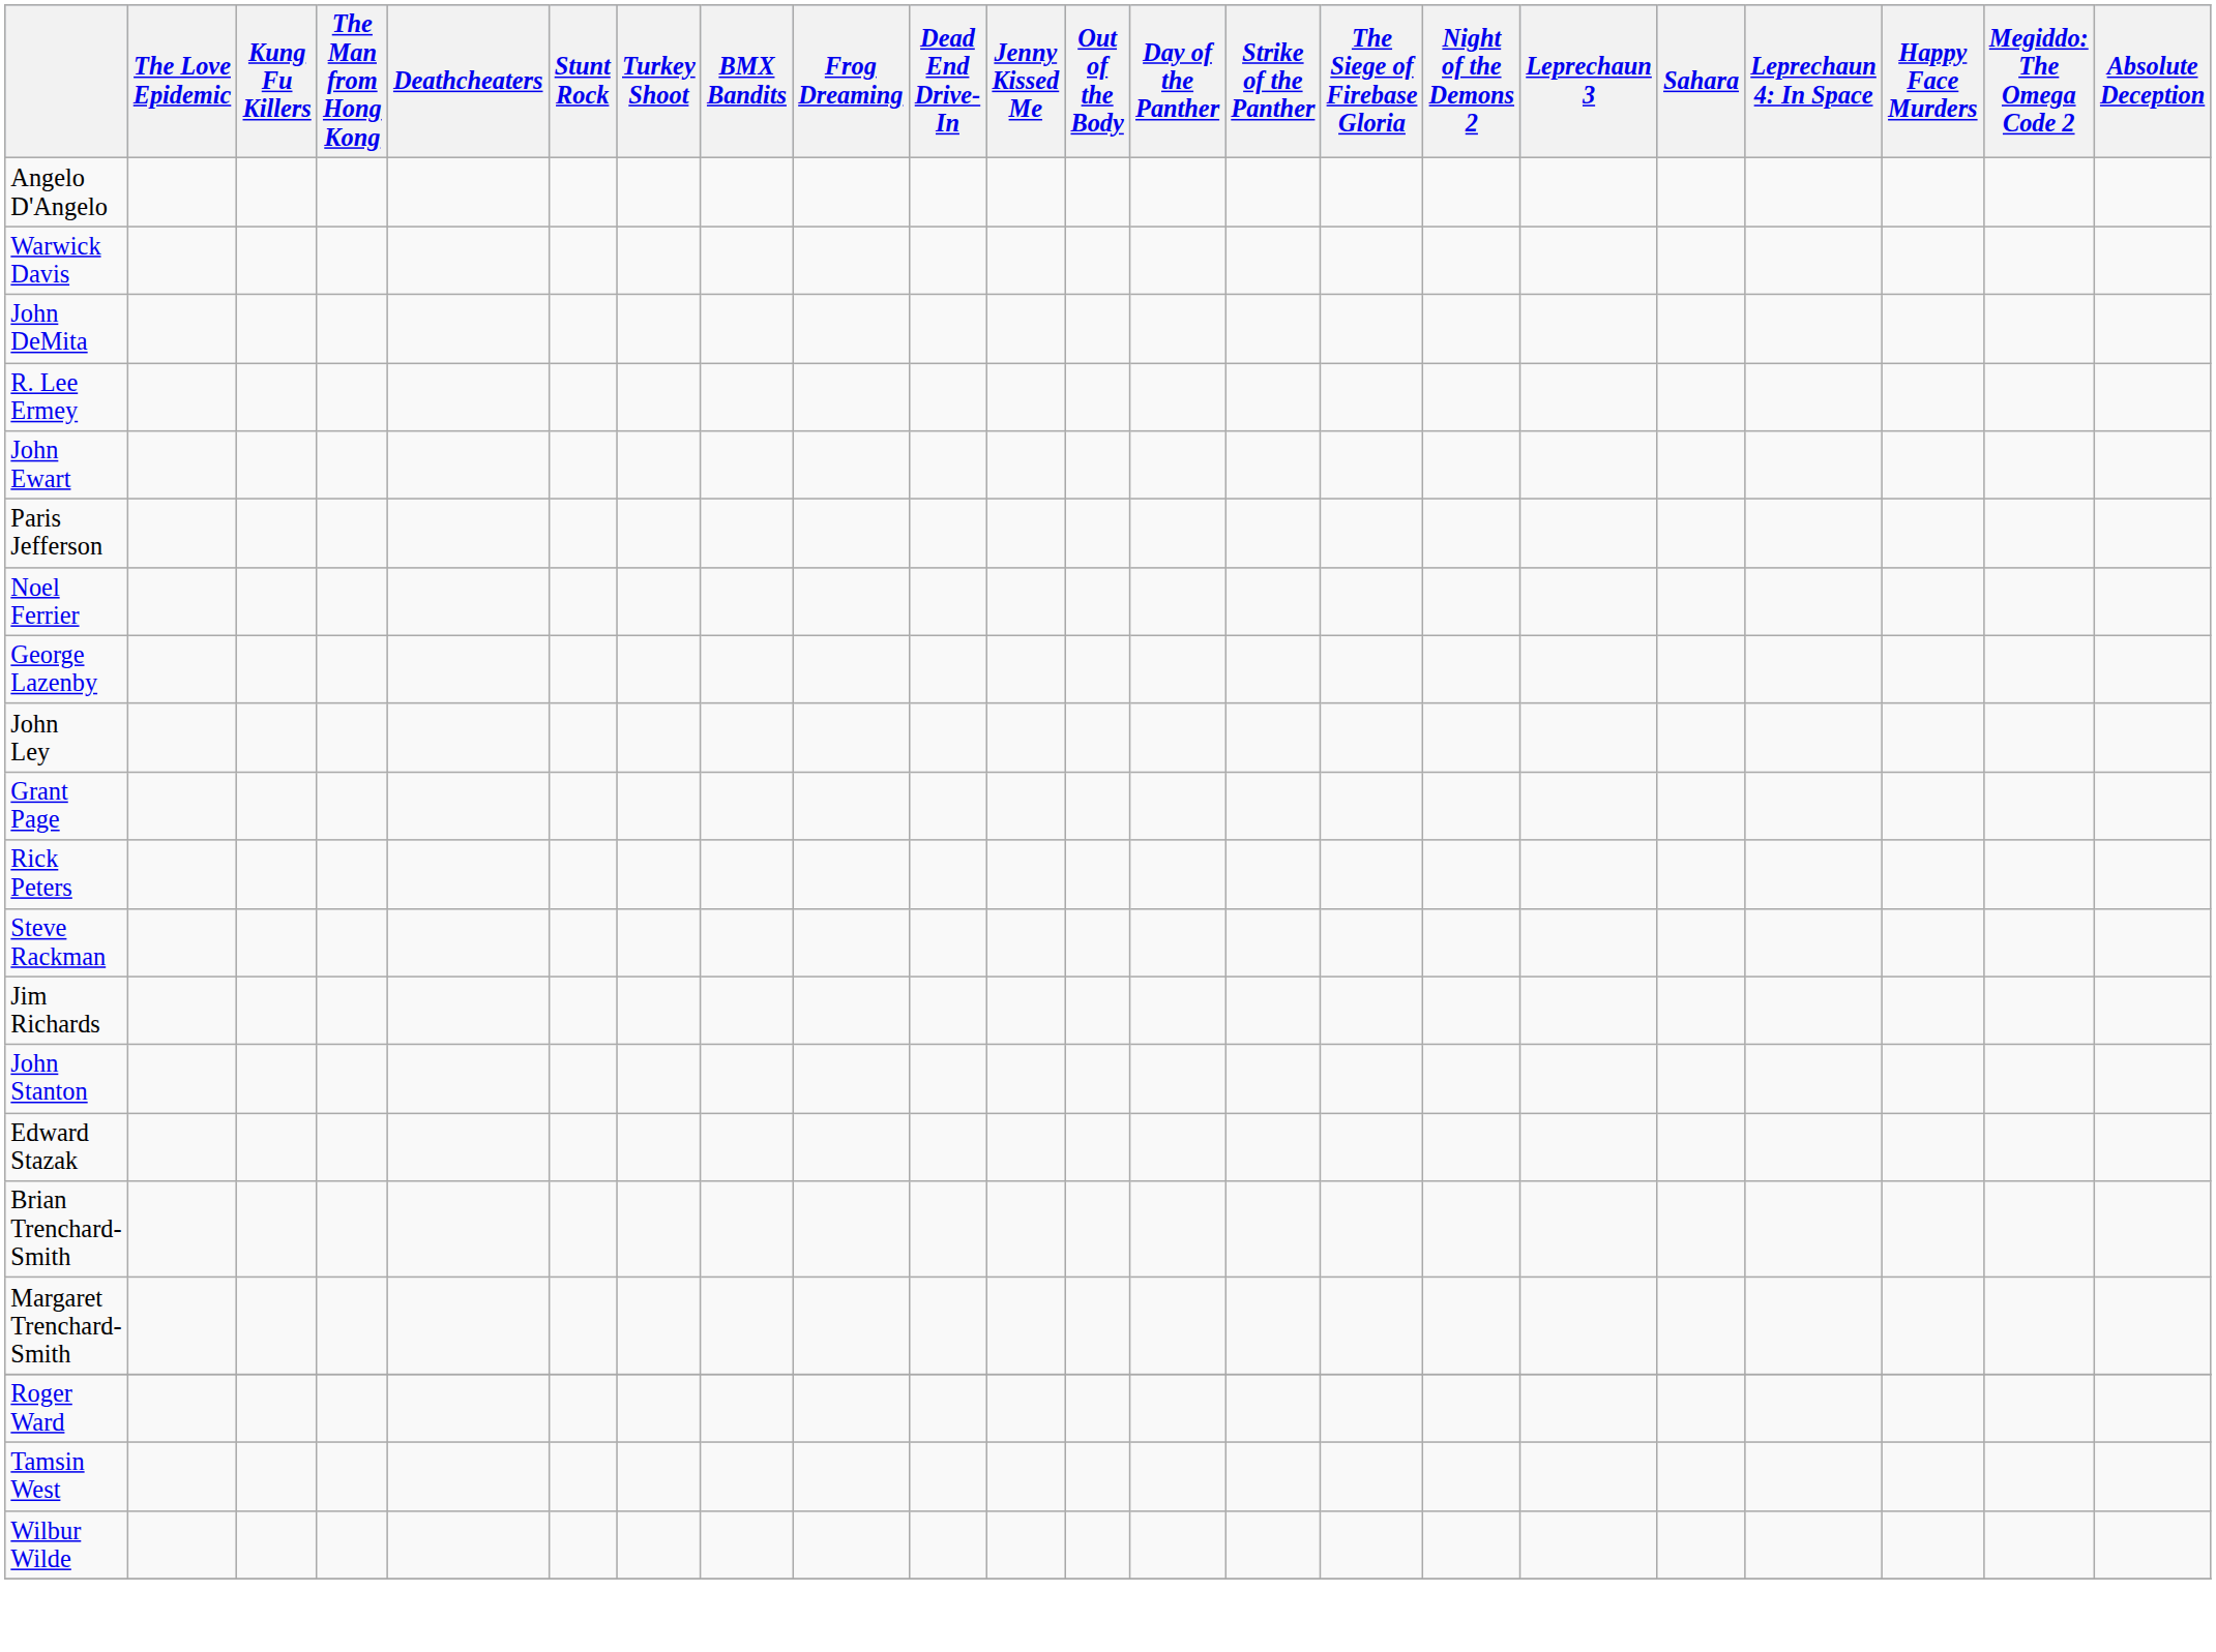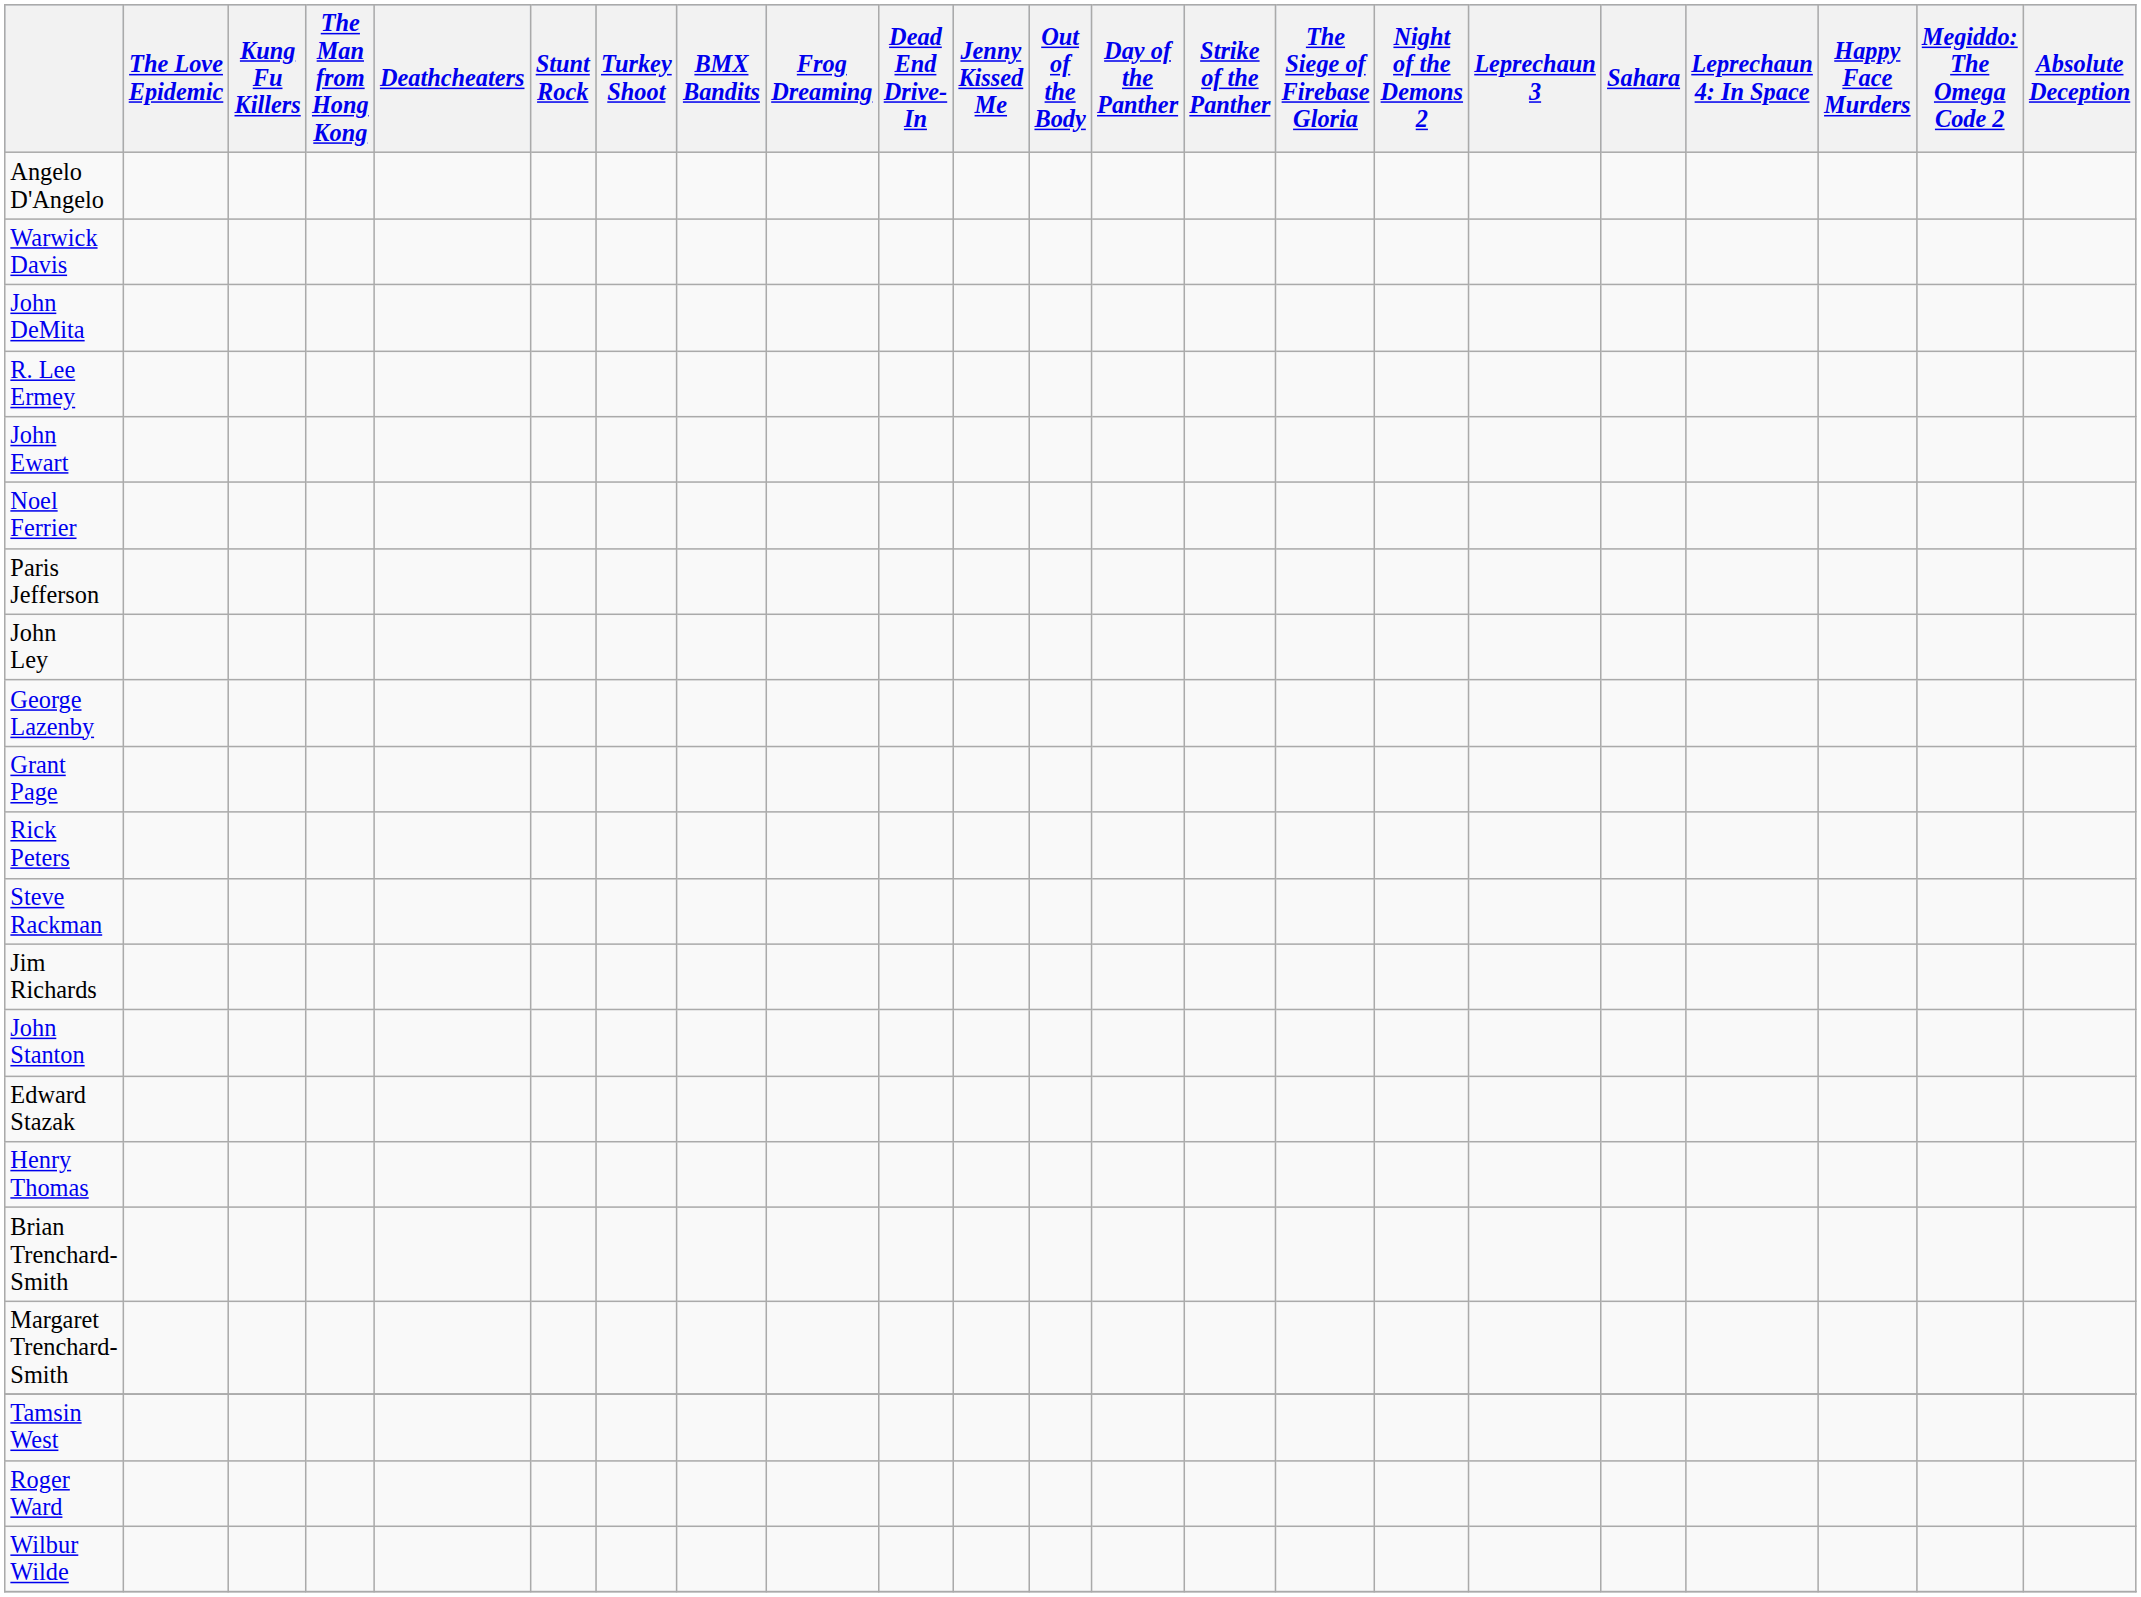rows swapped: Noel Ferrier <-> Paris Jefferson
rows swapped: George Lazenby <-> John Ley
+ row: Henry Thomas
rows swapped: Roger Ward <-> Tamsin West
